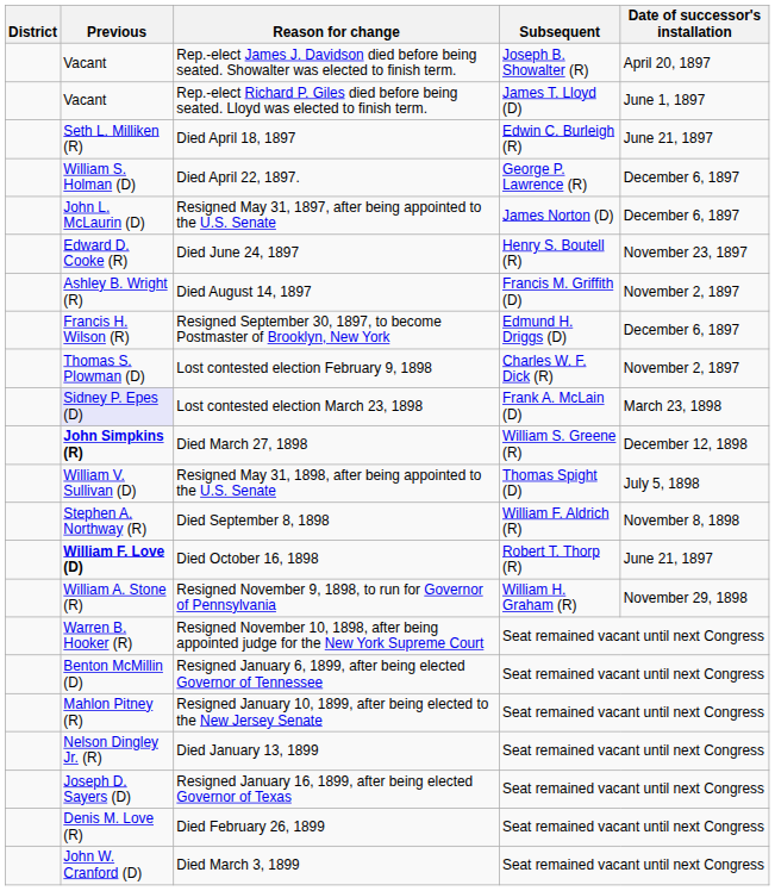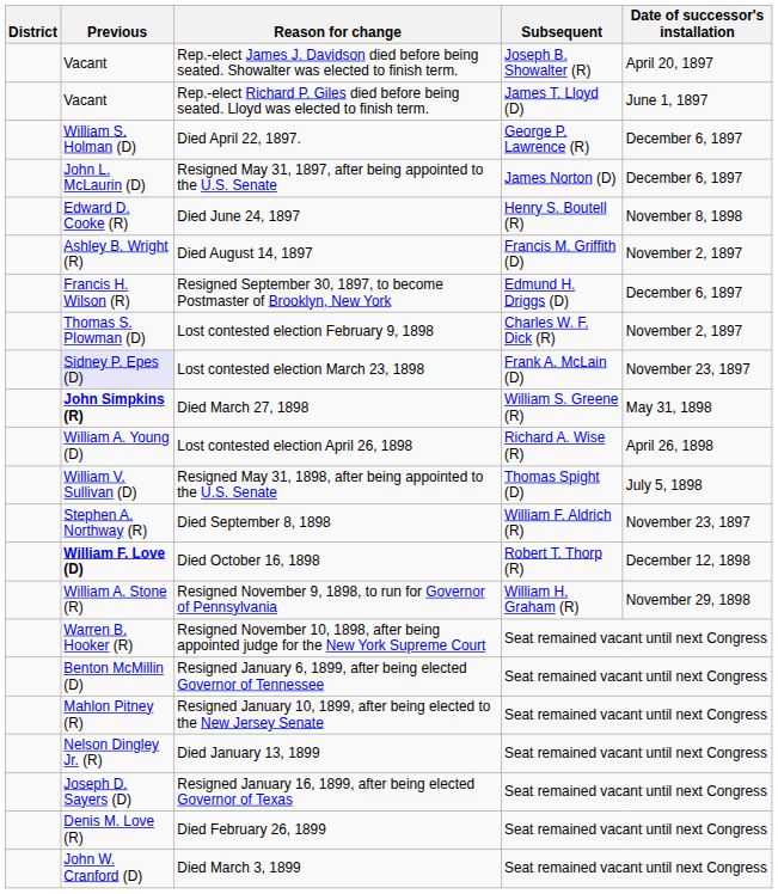- row: Seth L. Milliken (R) | Died April 18, 1897 | Edwin C. Burleigh (R) | June 21, 1897
Died June 24, 1897 | Date of successor's installation: November 23, 1897 -> November 8, 1898
Lost contested election March 23, 1898 | Date of successor's installation: March 23, 1898 -> November 23, 1897
Died March 27, 1898 | Date of successor's installation: December 12, 1898 -> May 31, 1898
+ row: William A. Young (D) | Lost contested election April 26, 1898 | Richard A. Wise (R) | April 26, 1898
Died September 8, 1898 | Date of successor's installation: November 8, 1898 -> November 23, 1897
Died October 16, 1898 | Date of successor's installation: June 21, 1897 -> December 12, 1898
